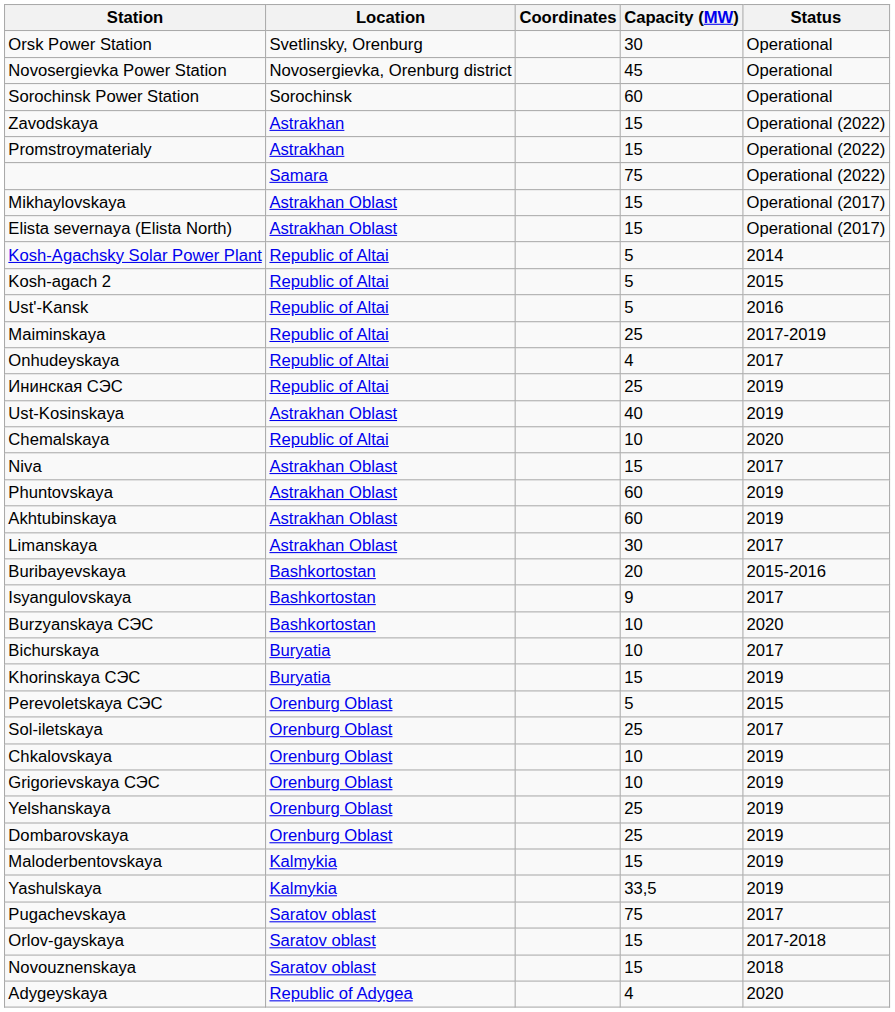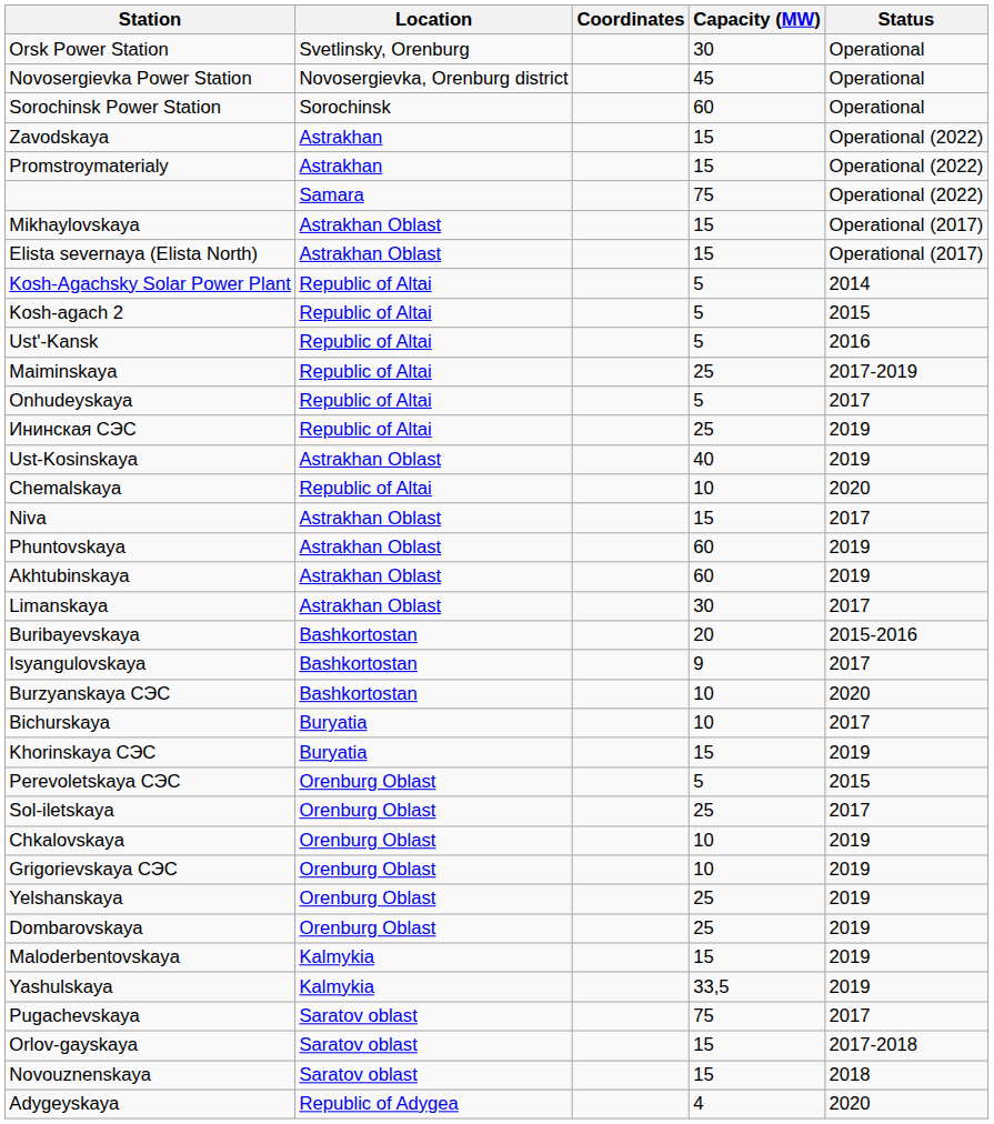Onhudeyskaya | Capacity (MW): 4 -> 5
